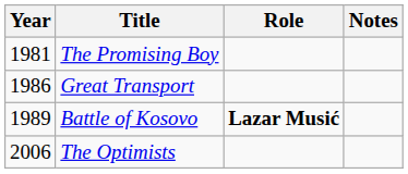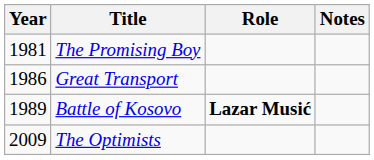The Optimists | Year: 2006 -> 2009
